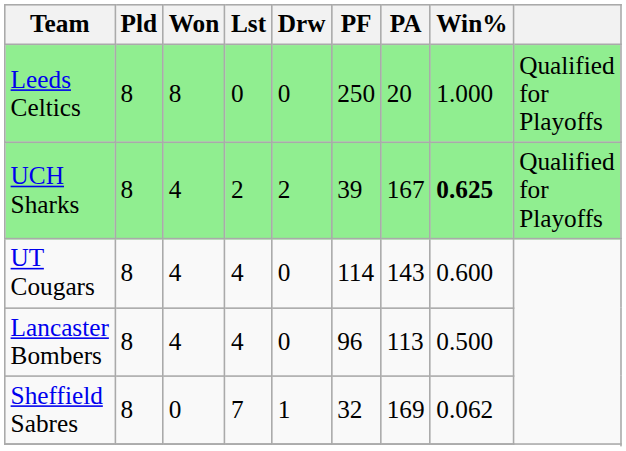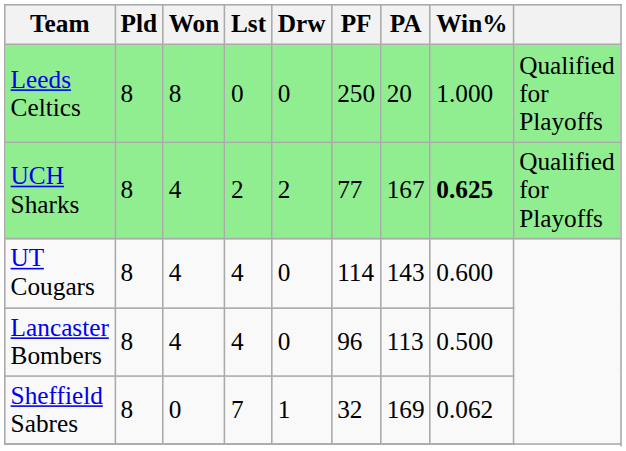UCH Sharks | PF: 39 -> 77
